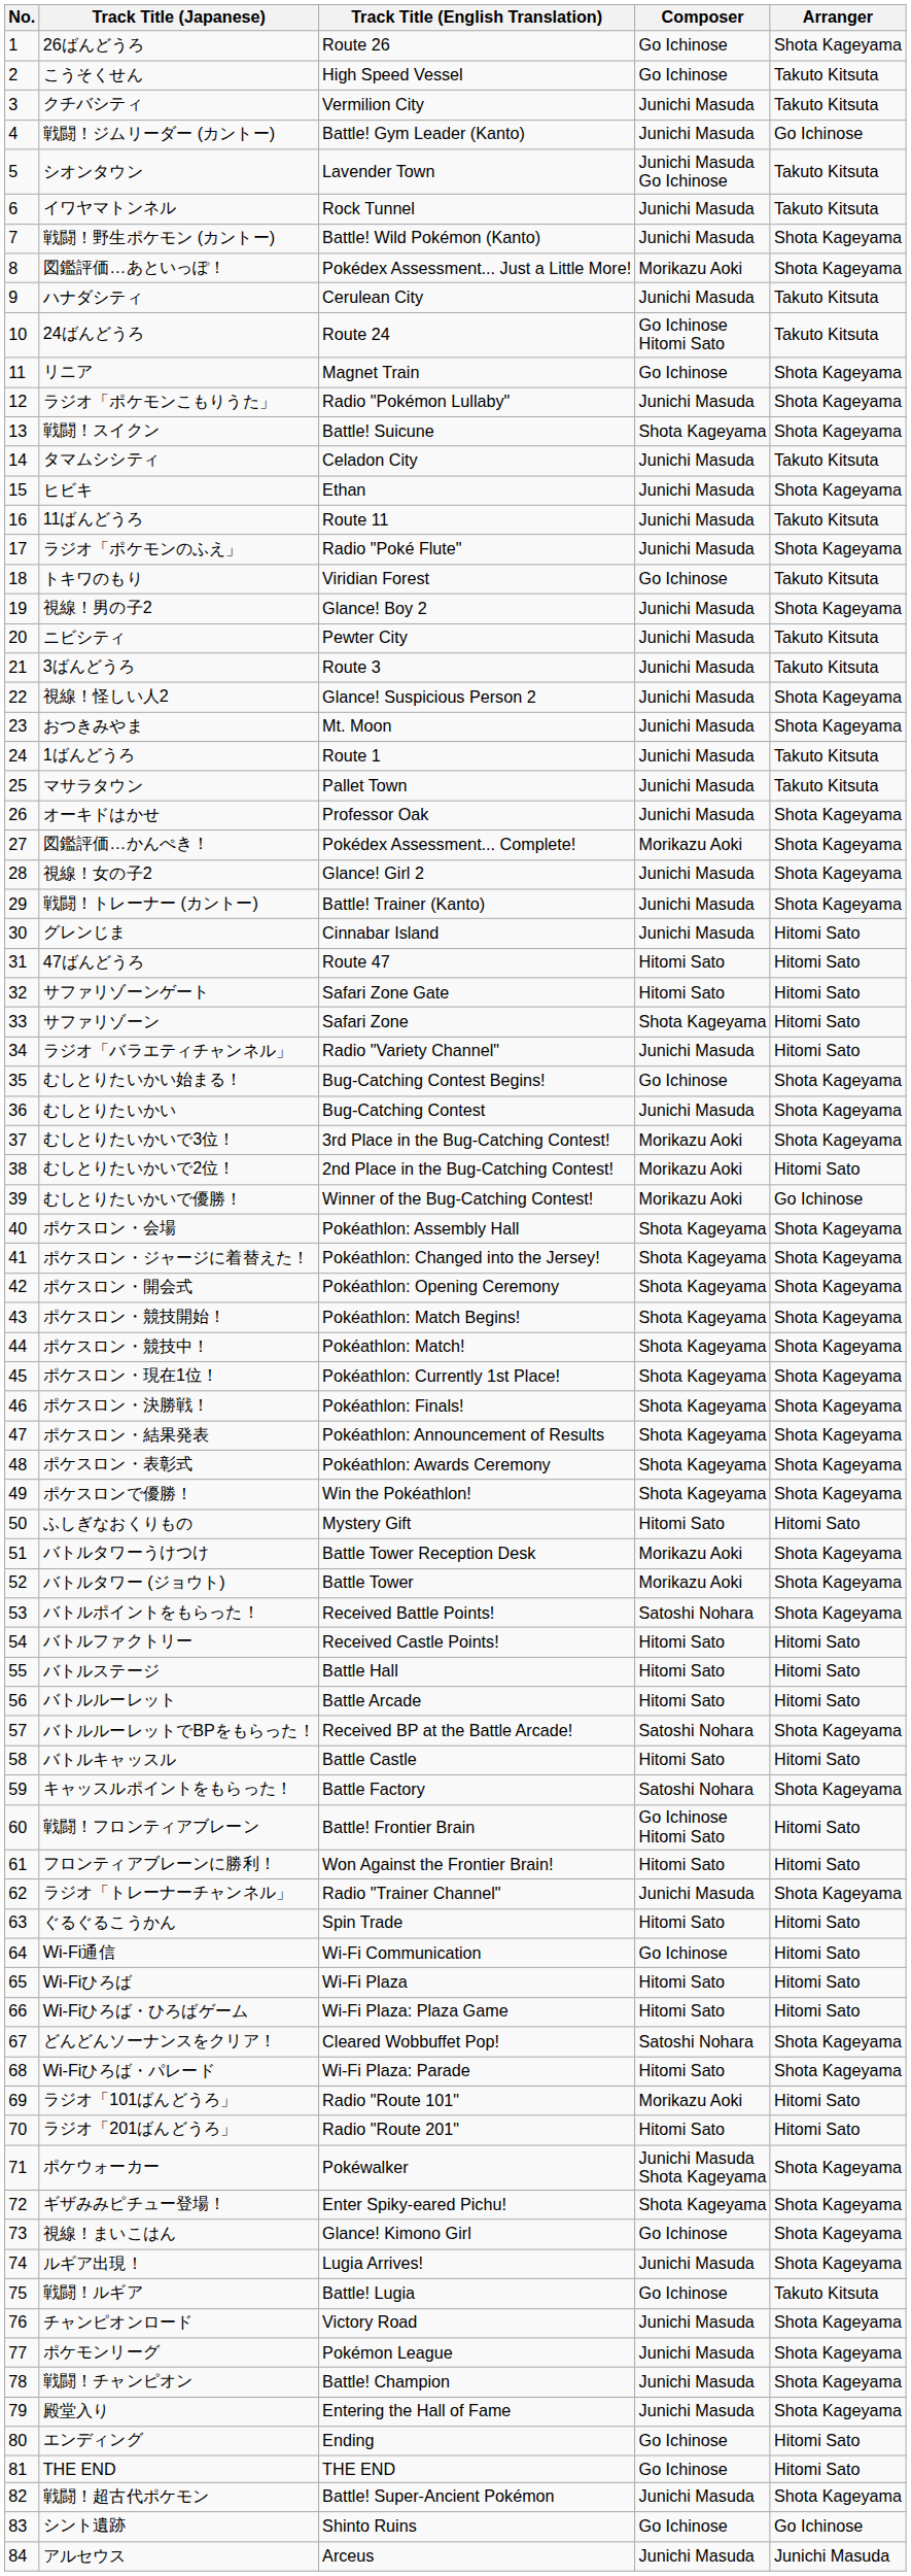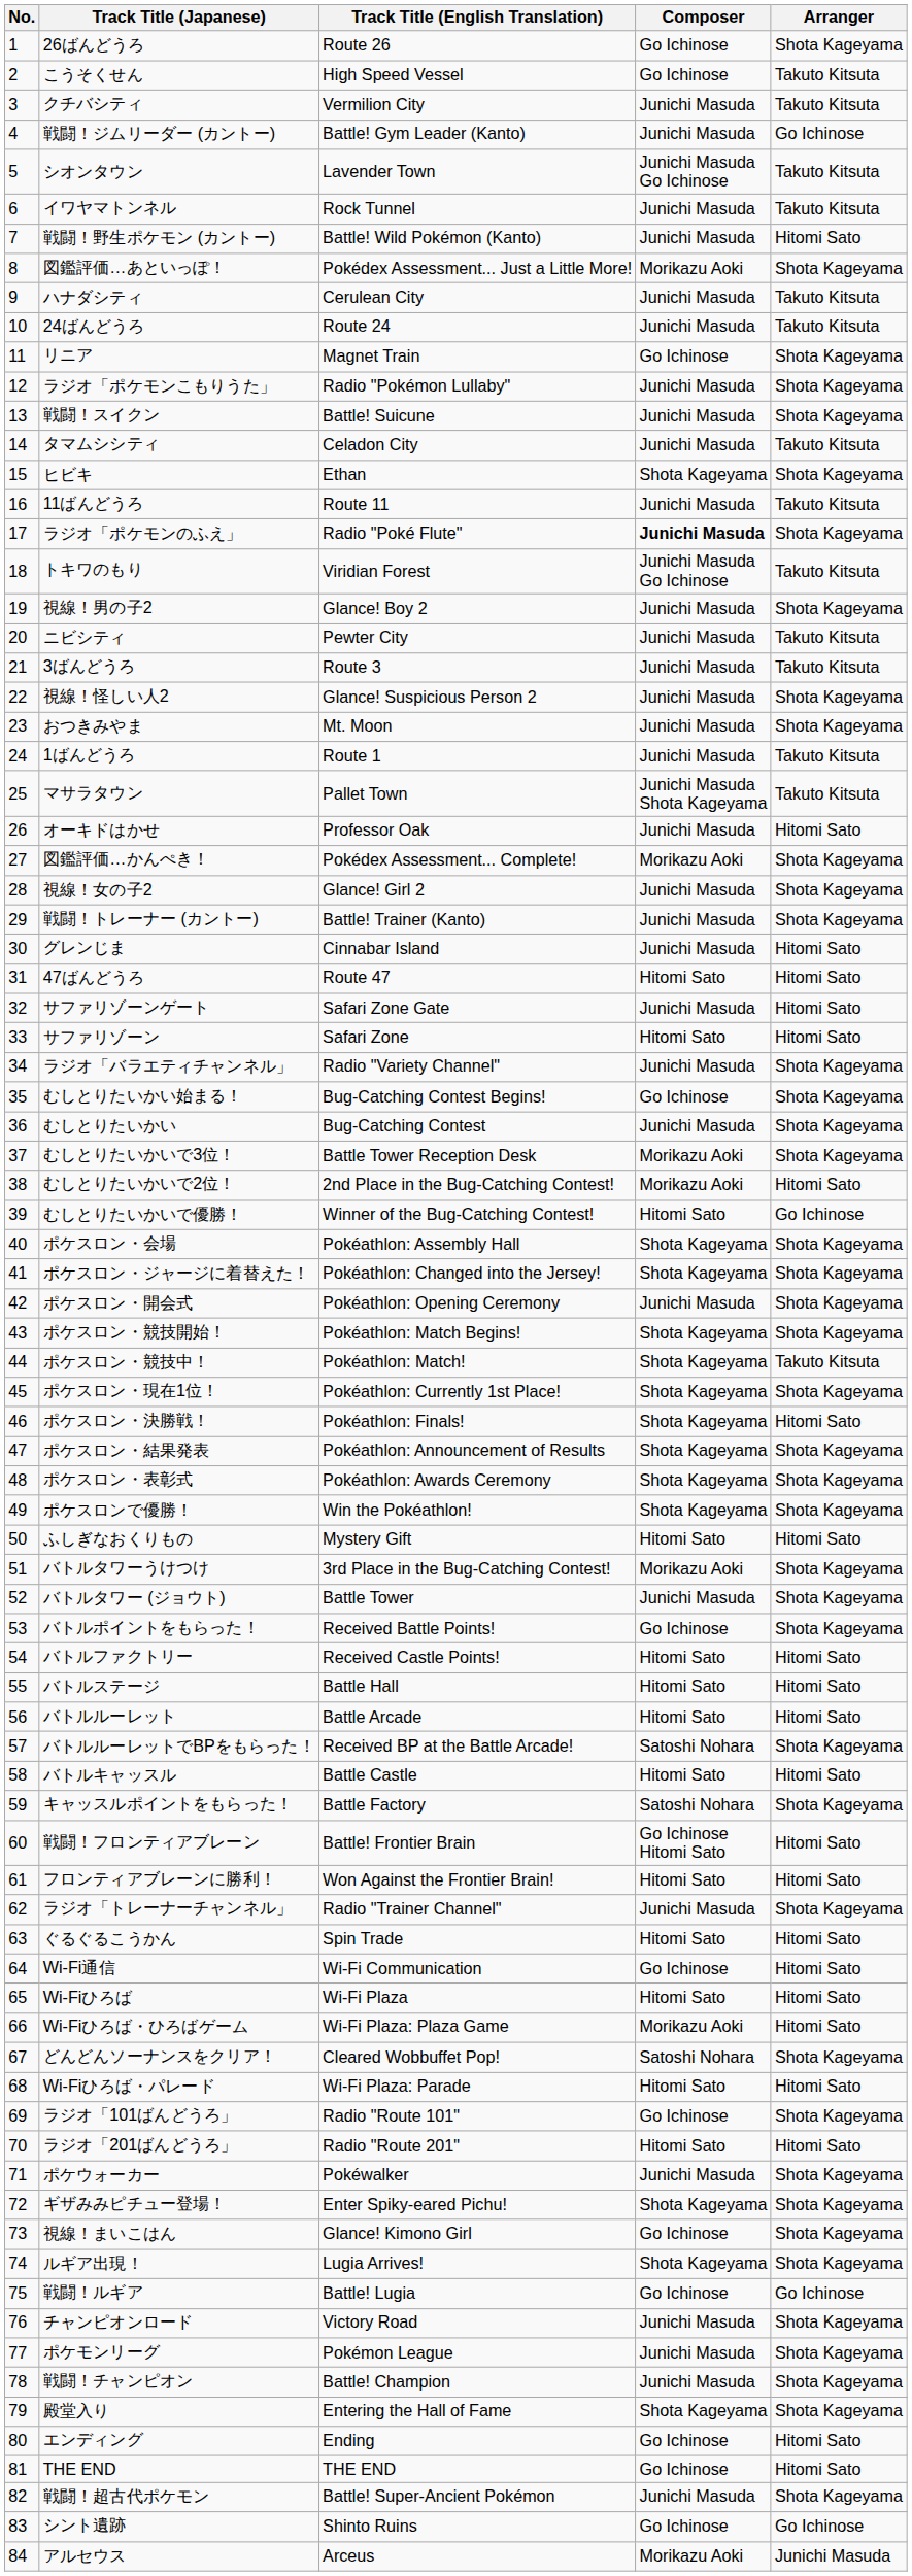戦闘！野生ポケモン (カントー) | Arranger: Shota Kageyama -> Hitomi Sato
24ばんどうろ | Composer: Go Ichinose Hitomi Sato -> Junichi Masuda
戦闘！スイクン | Composer: Shota Kageyama -> Junichi Masuda
ヒビキ | Composer: Junichi Masuda -> Shota Kageyama
ラジオ「ポケモンのふえ」 | Composer: normal -> bold
トキワのもり | Composer: Go Ichinose -> Junichi Masuda Go Ichinose
マサラタウン | Composer: Junichi Masuda -> Junichi Masuda Shota Kageyama
オーキドはかせ | Arranger: Shota Kageyama -> Hitomi Sato
サファリゾーンゲート | Composer: Hitomi Sato -> Junichi Masuda
サファリゾーン | Composer: Shota Kageyama -> Hitomi Sato
ラジオ「バラエティチャンネル」 | Arranger: Hitomi Sato -> Shota Kageyama
むしとりたいかいで3位！ | Track Title (English Translation): 3rd Place in the Bug-Catching Contest! -> Battle Tower Reception Desk
むしとりたいかいで優勝！ | Composer: Morikazu Aoki -> Hitomi Sato
ポケスロン・開会式 | Composer: Shota Kageyama -> Junichi Masuda
ポケスロン・競技中！ | Arranger: Shota Kageyama -> Takuto Kitsuta
ポケスロン・決勝戦！ | Arranger: Shota Kageyama -> Hitomi Sato
バトルタワーうけつけ | Track Title (English Translation): Battle Tower Reception Desk -> 3rd Place in the Bug-Catching Contest!
バトルタワー (ジョウト) | Composer: Morikazu Aoki -> Junichi Masuda
バトルポイントをもらった！ | Composer: Satoshi Nohara -> Go Ichinose
Wi-Fiひろば・ひろばゲーム | Composer: Hitomi Sato -> Morikazu Aoki
Wi-Fiひろば・パレード | Arranger: Shota Kageyama -> Hitomi Sato
ラジオ「101ばんどうろ」 | Composer: Morikazu Aoki -> Go Ichinose
ラジオ「101ばんどうろ」 | Arranger: Hitomi Sato -> Shota Kageyama
ポケウォーカー | Composer: Junichi Masuda Shota Kageyama -> Junichi Masuda
ルギア出現！ | Composer: Junichi Masuda -> Shota Kageyama
戦闘！ルギア | Arranger: Takuto Kitsuta -> Go Ichinose
殿堂入り | Composer: Junichi Masuda -> Shota Kageyama
アルセウス | Composer: Junichi Masuda -> Morikazu Aoki
